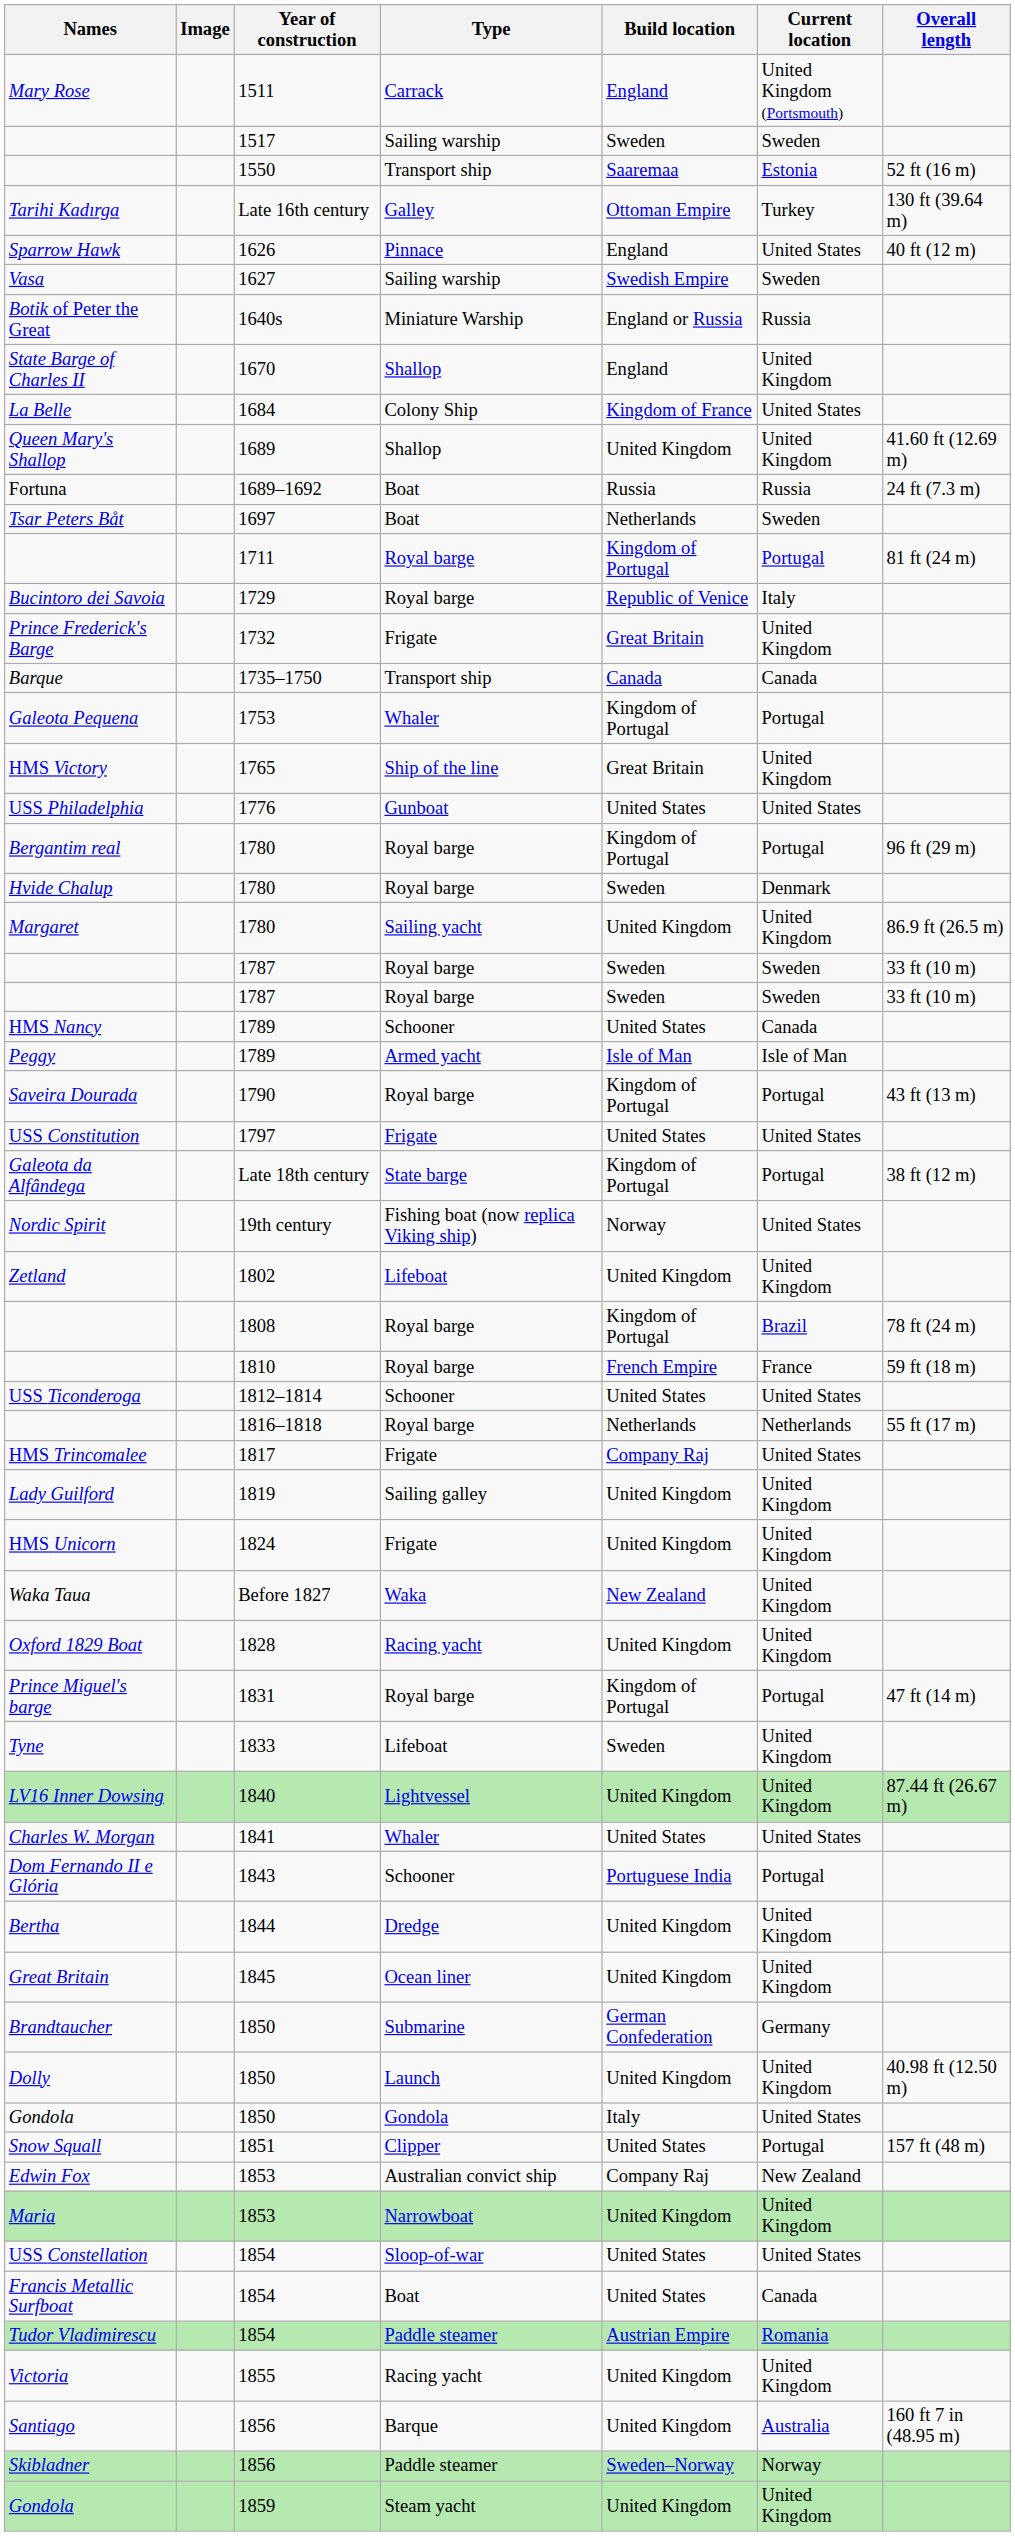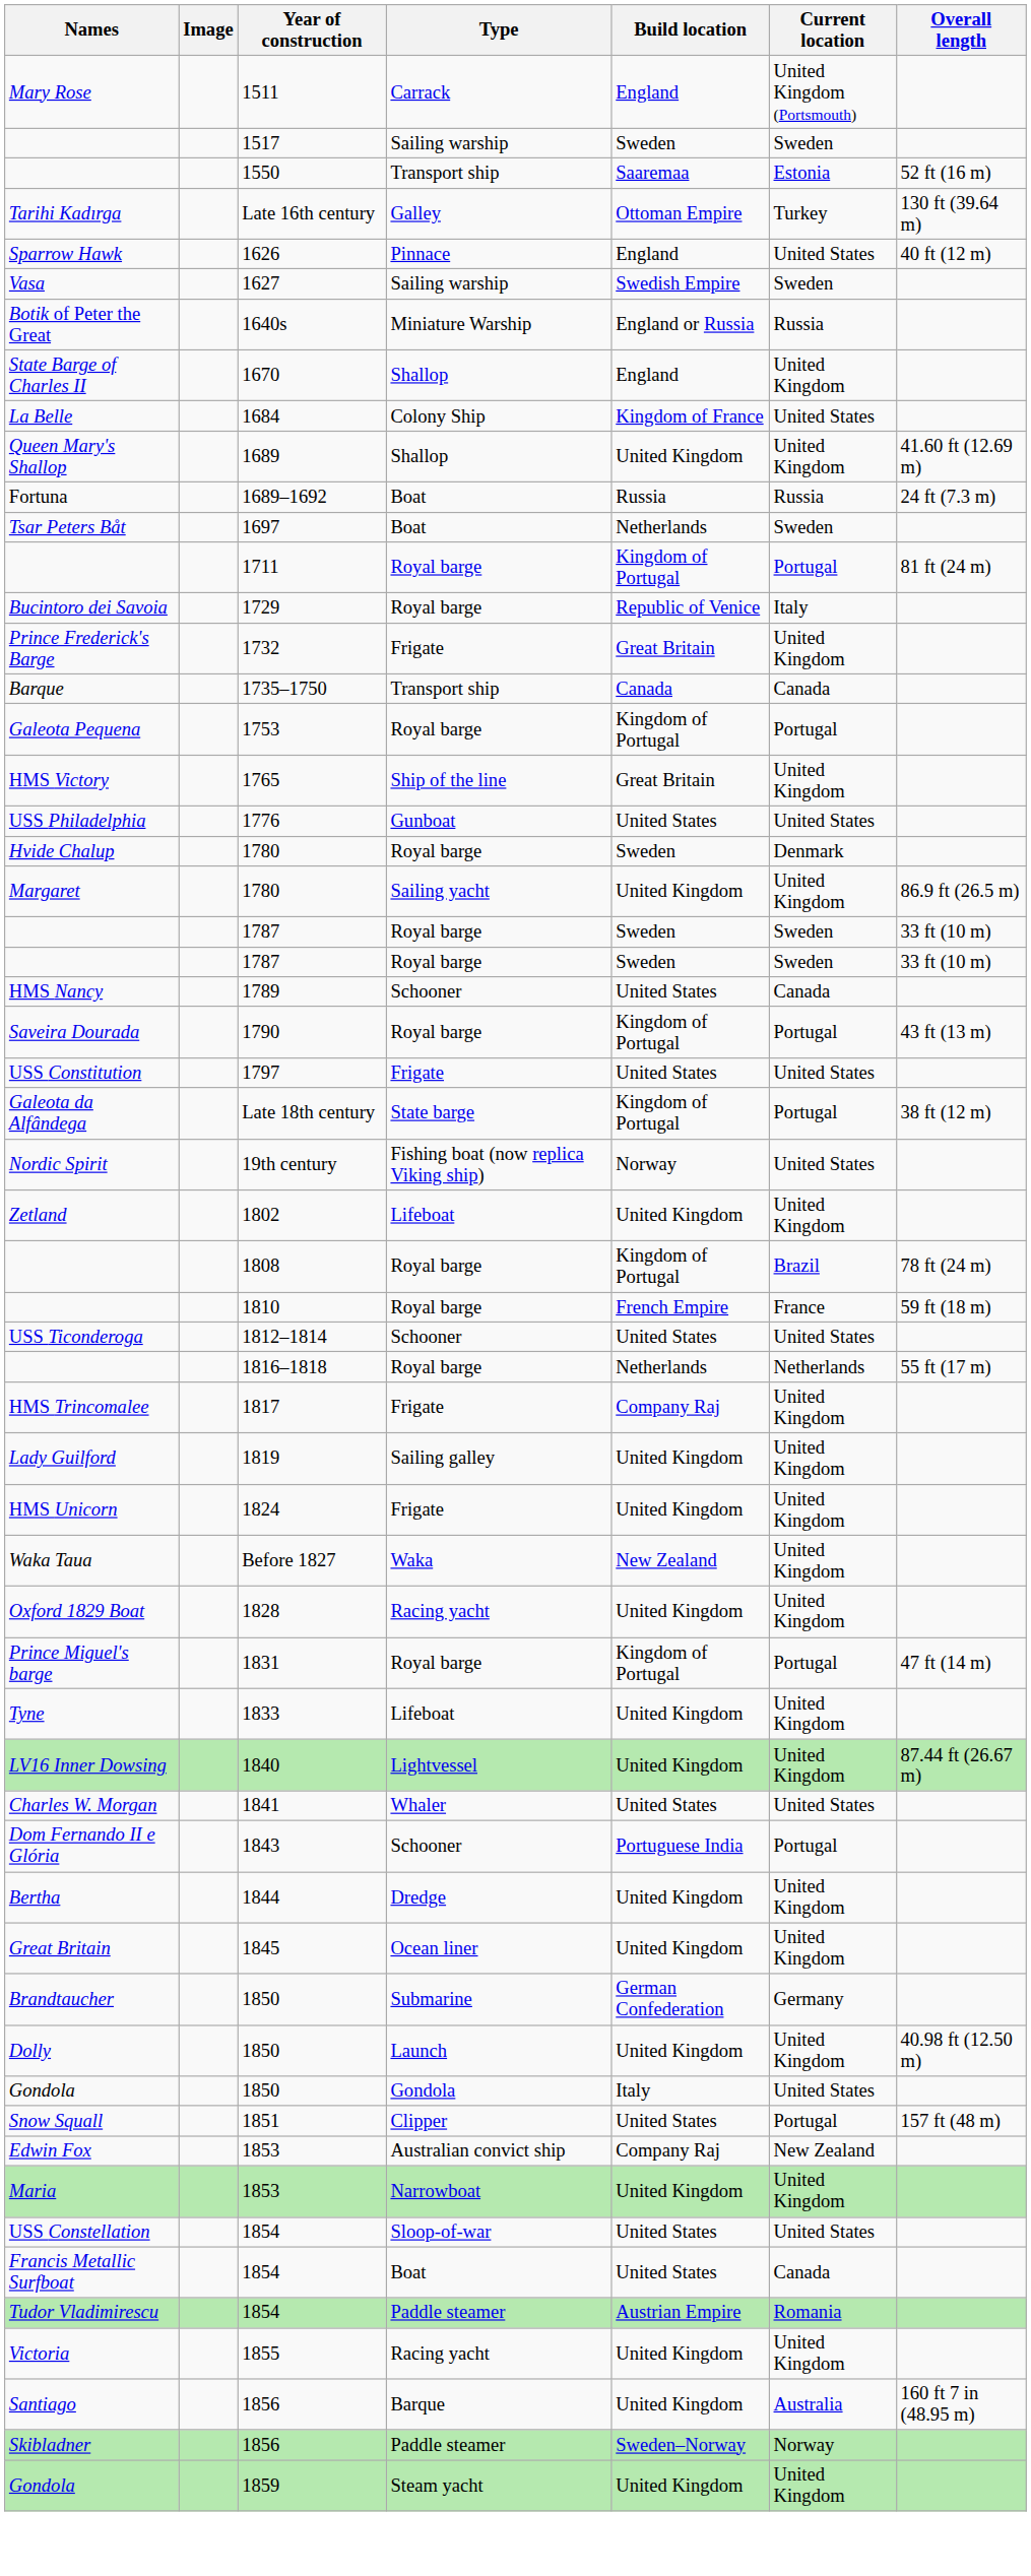Galeota Pequena | Type: Whaler -> Royal barge
- row: Bergantim real | 1780 | Royal barge | Kingdom of Portugal | Portugal | 96 ft (29 m)
- row: Peggy | 1789 | Armed yacht | Isle of Man | Isle of Man
HMS Trincomalee | Current location: United States -> United Kingdom
Tyne | Build location: Sweden -> United Kingdom
